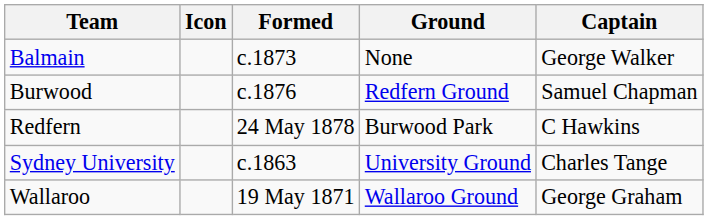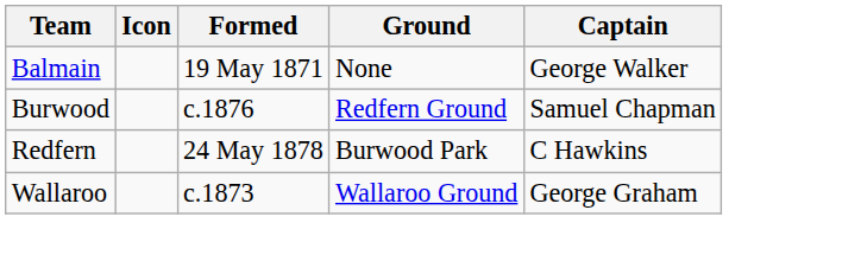Balmain | Formed: c.1873 -> 19 May 1871
- row: Sydney University | c.1863 | University Ground | Charles Tange
Wallaroo | Formed: 19 May 1871 -> c.1873
